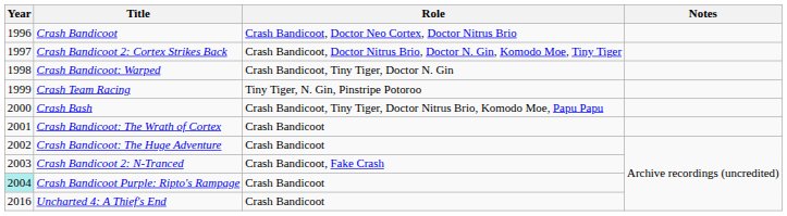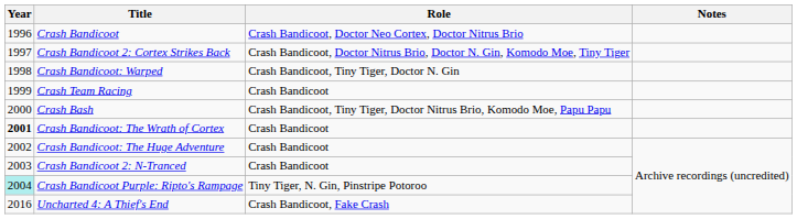Crash Team Racing | Role: Tiny Tiger, N. Gin, Pinstripe Potoroo -> Crash Bandicoot
Crash Bandicoot: The Wrath of Cortex | Year: normal -> bold
Crash Bandicoot 2: N-Tranced | Role: Crash Bandicoot, Fake Crash -> Crash Bandicoot
Crash Bandicoot Purple: Ripto's Rampage | Role: Crash Bandicoot -> Tiny Tiger, N. Gin, Pinstripe Potoroo
Uncharted 4: A Thief's End | Role: Crash Bandicoot -> Crash Bandicoot, Fake Crash
